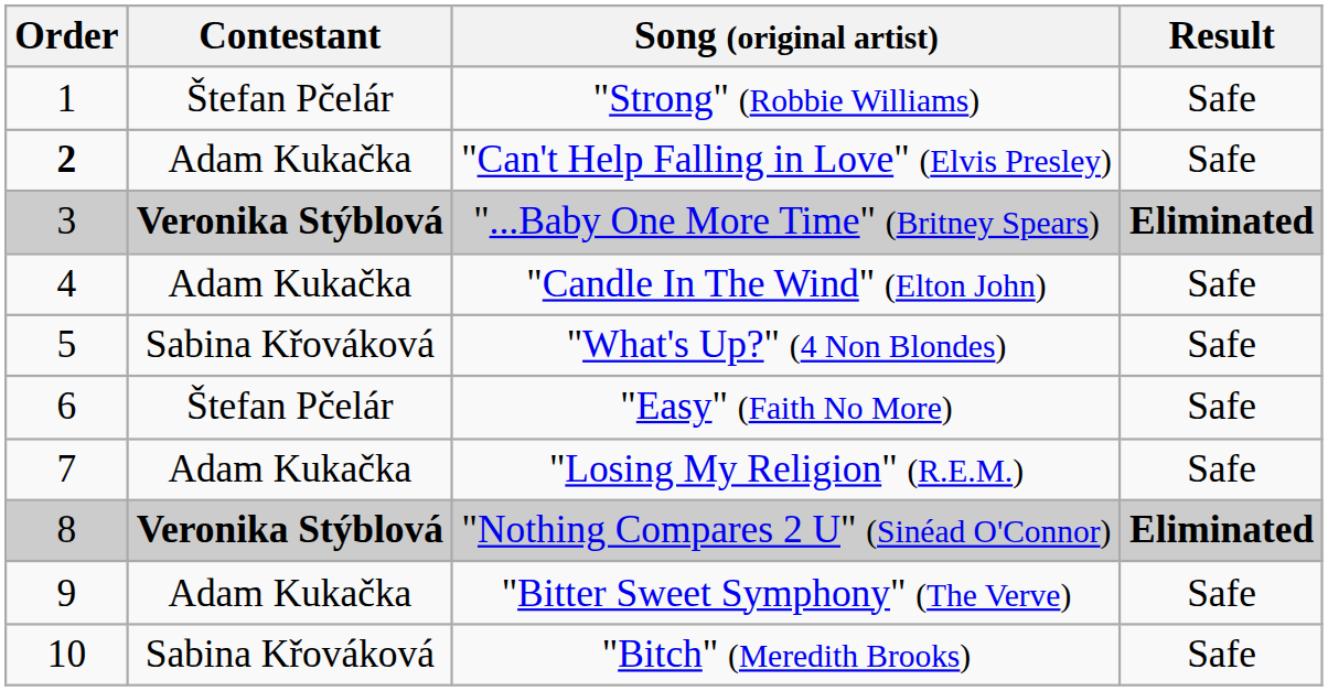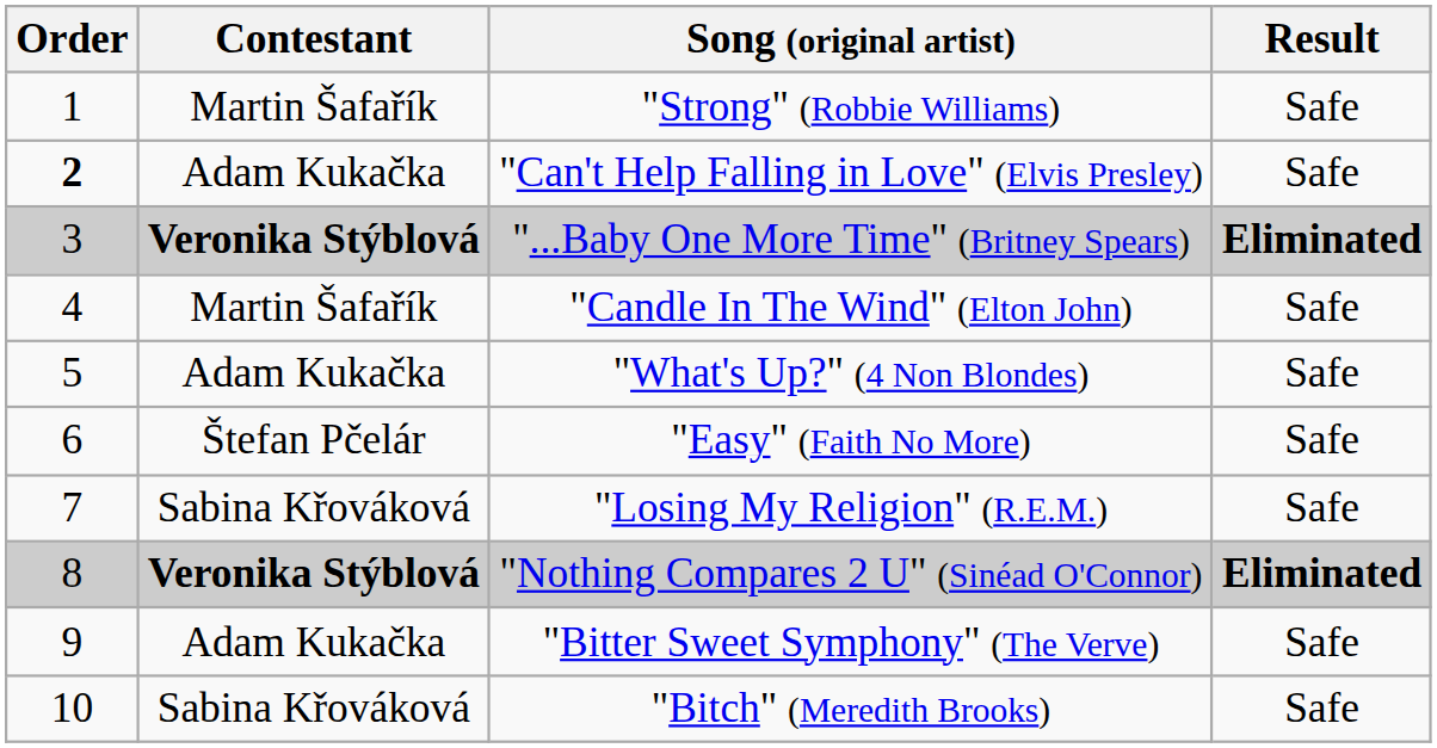"Strong" (Robbie Williams) | Contestant: Štefan Pčelár -> Martin Šafařík
"Candle In The Wind" (Elton John) | Contestant: Adam Kukačka -> Martin Šafařík
"What's Up?" (4 Non Blondes) | Contestant: Sabina Křováková -> Adam Kukačka
"Losing My Religion" (R.E.M.) | Contestant: Adam Kukačka -> Sabina Křováková
